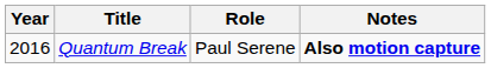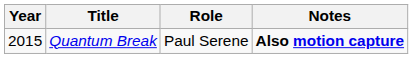Quantum Break | Year: 2016 -> 2015
